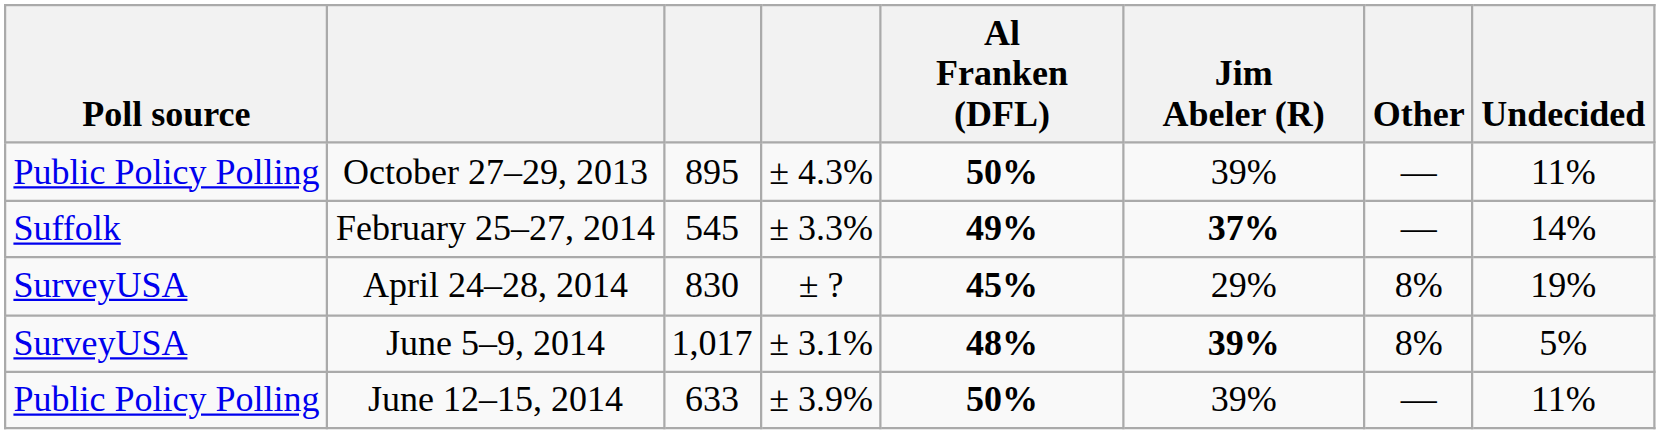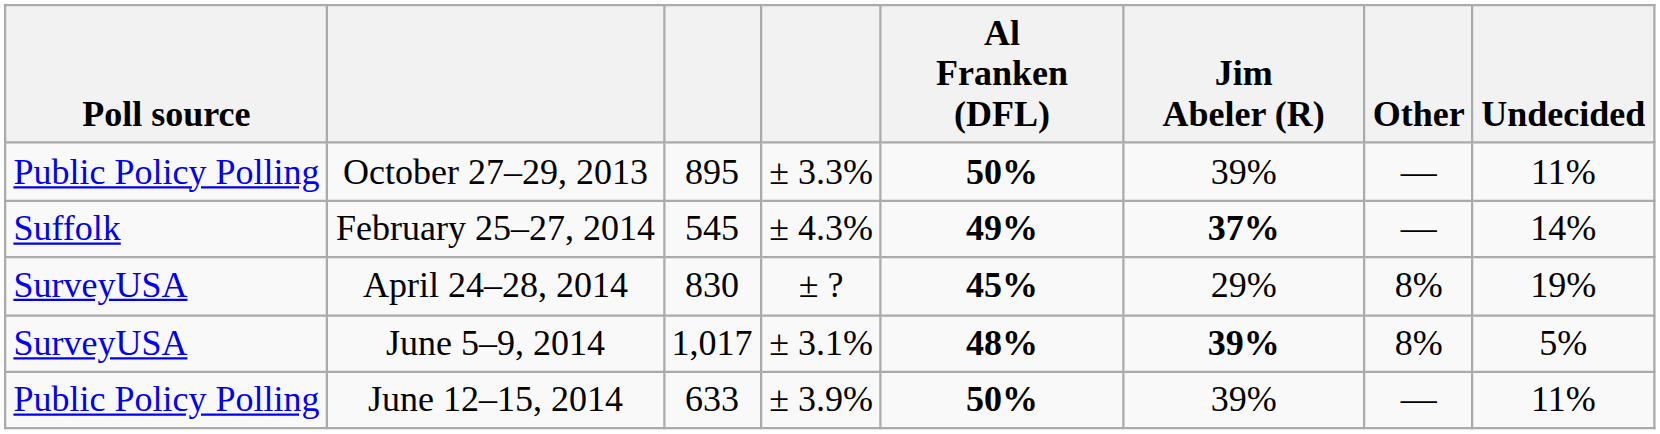October 27–29, 2013 | column 4: ± 4.3% -> ± 3.3%
February 25–27, 2014 | column 4: ± 3.3% -> ± 4.3%
